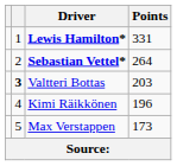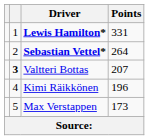Valtteri Bottas | Points: 203 -> 207
